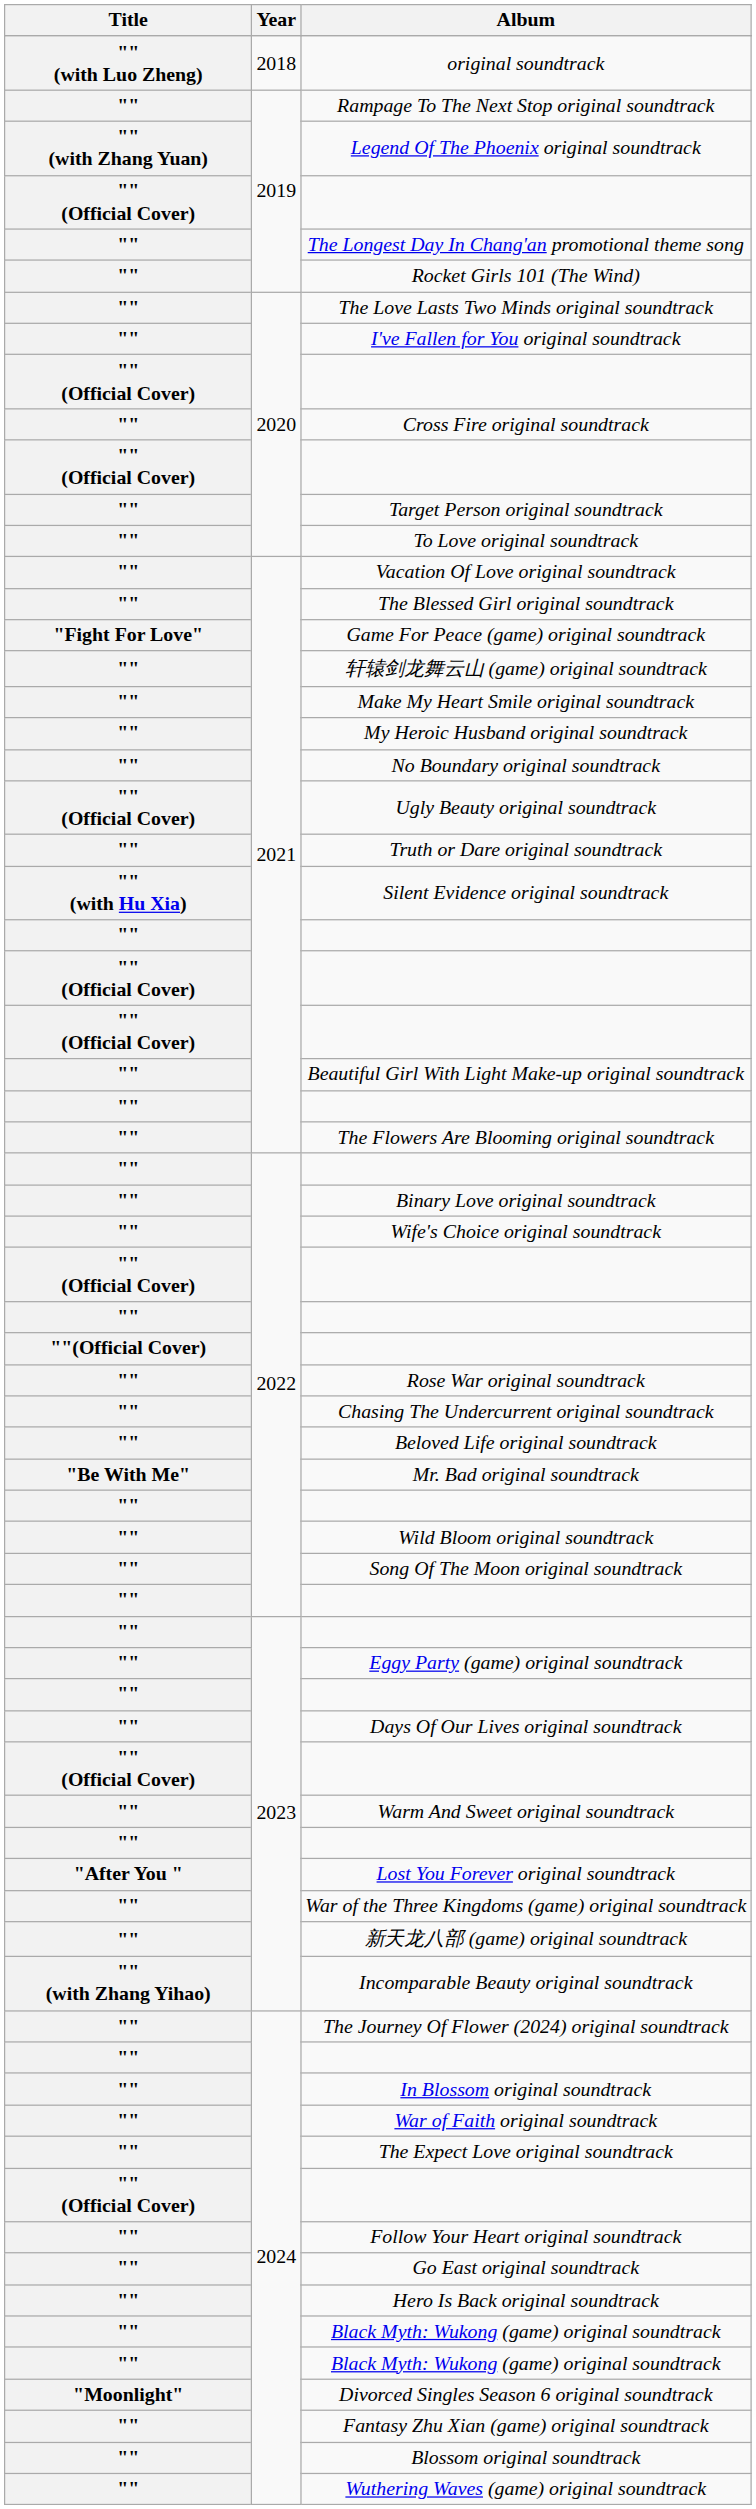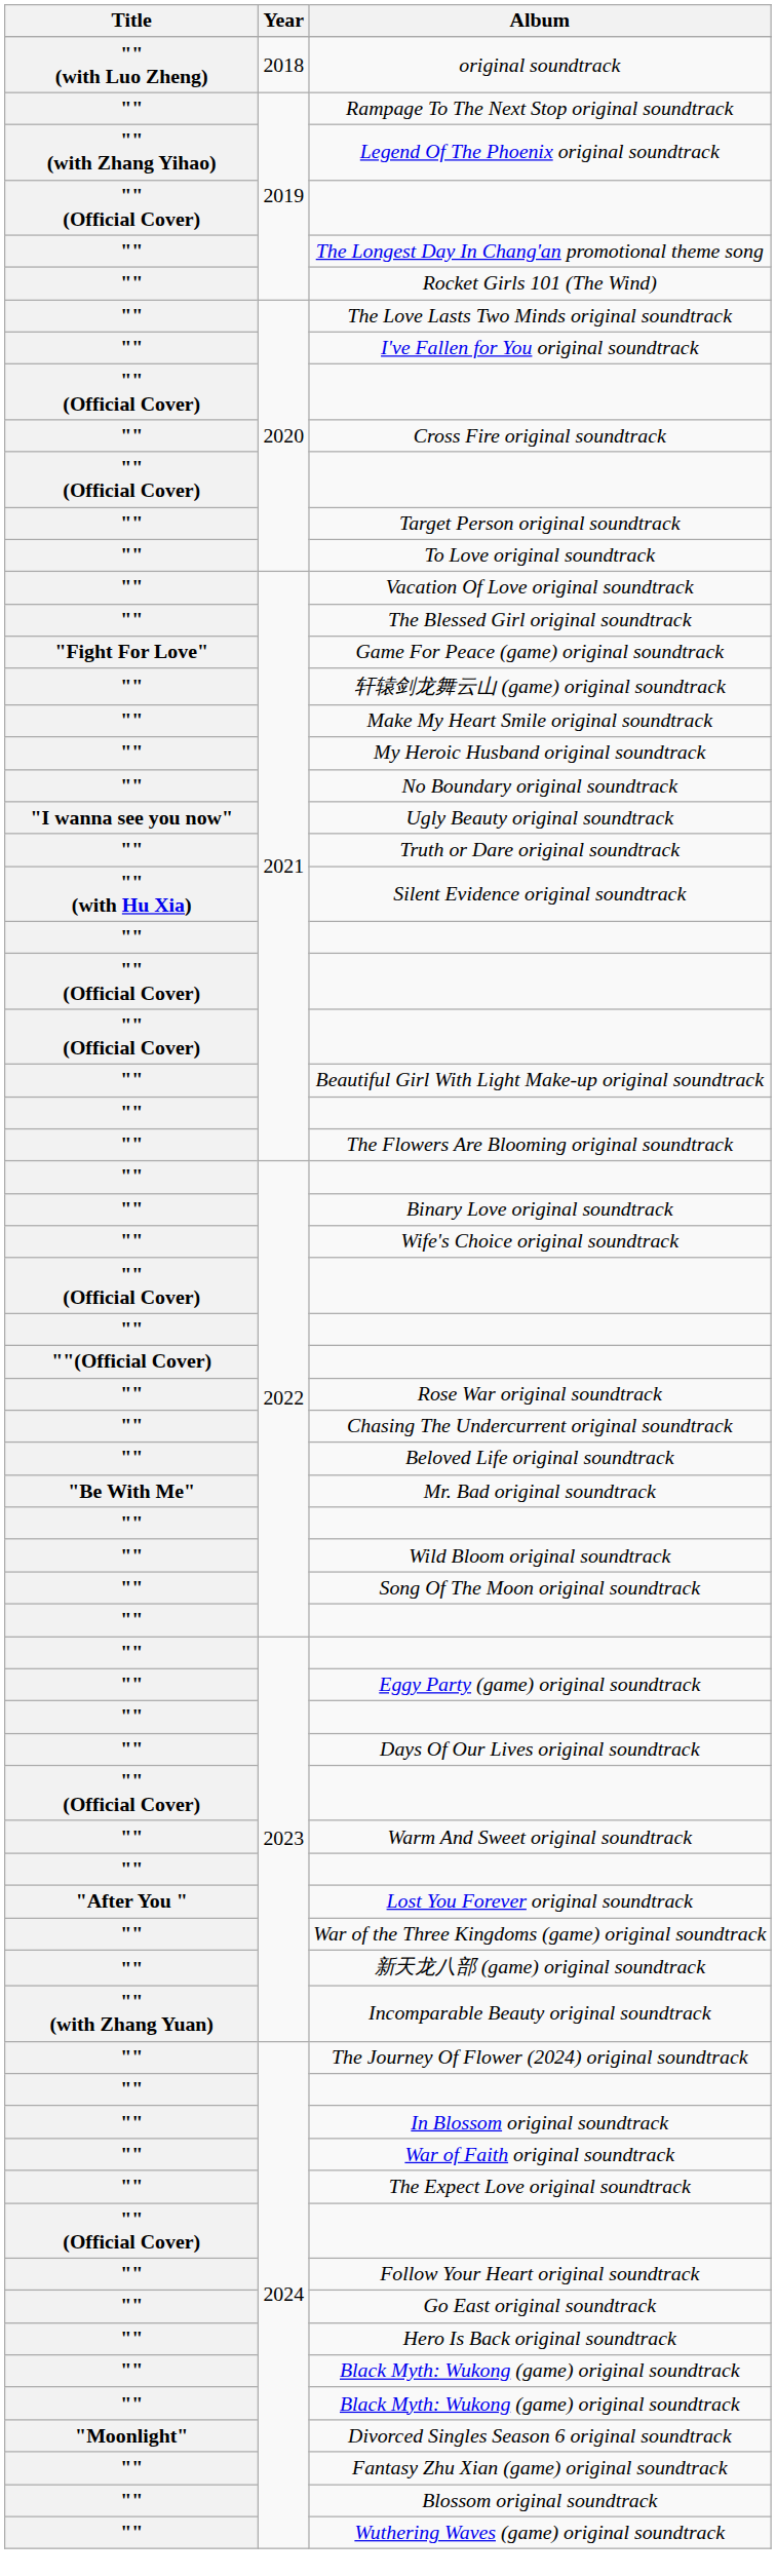Legend Of The Phoenix original soundtrack | Title: "" (with Zhang Yuan) -> "" (with Zhang Yihao)
Ugly Beauty original soundtrack | Title: "" (Official Cover) -> "I wanna see you now"
Incomparable Beauty original soundtrack | Title: "" (with Zhang Yihao) -> "" (with Zhang Yuan)
